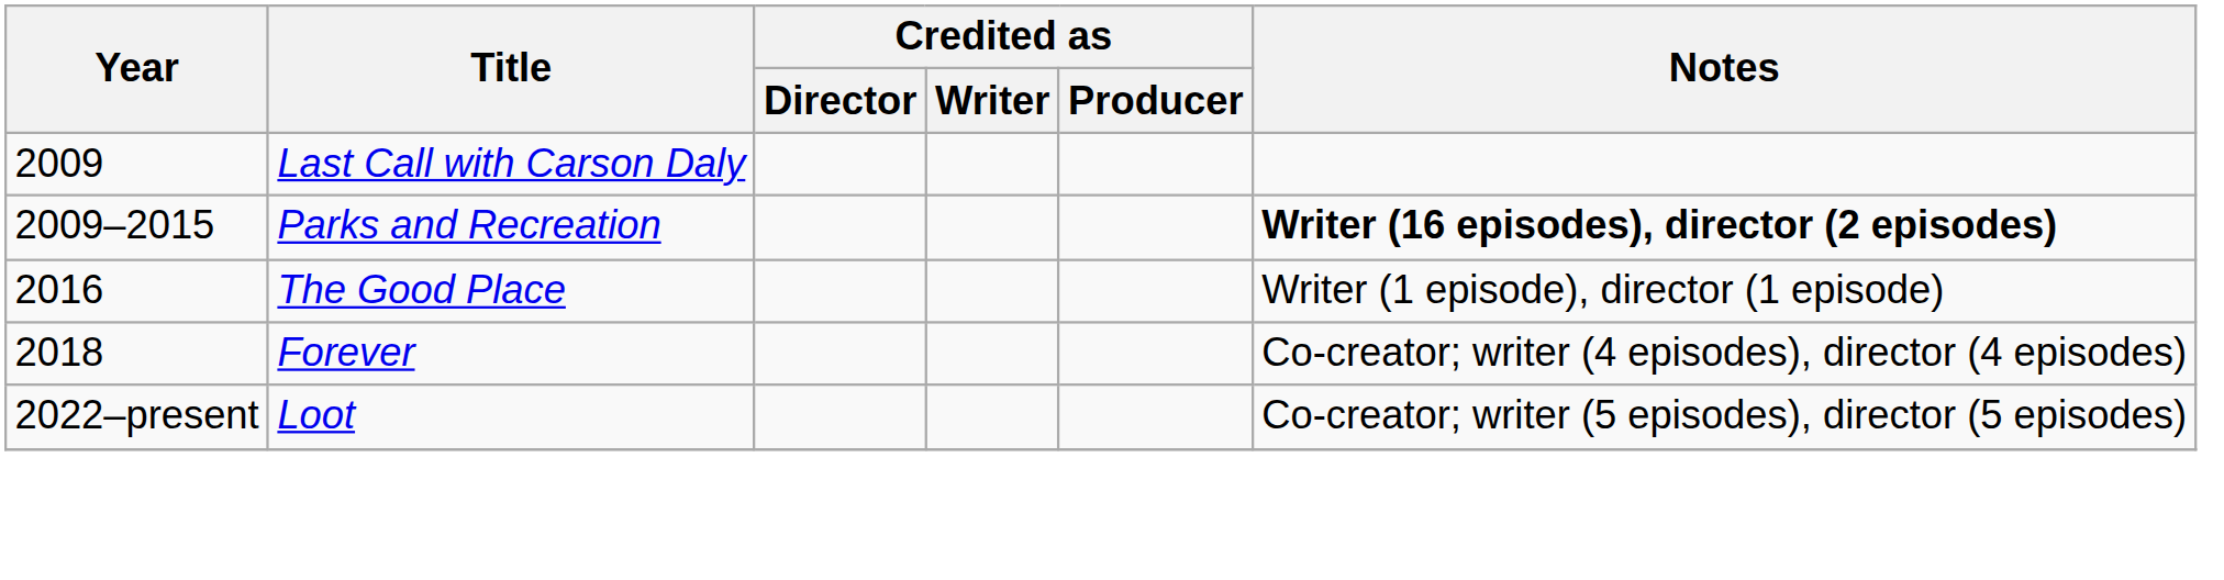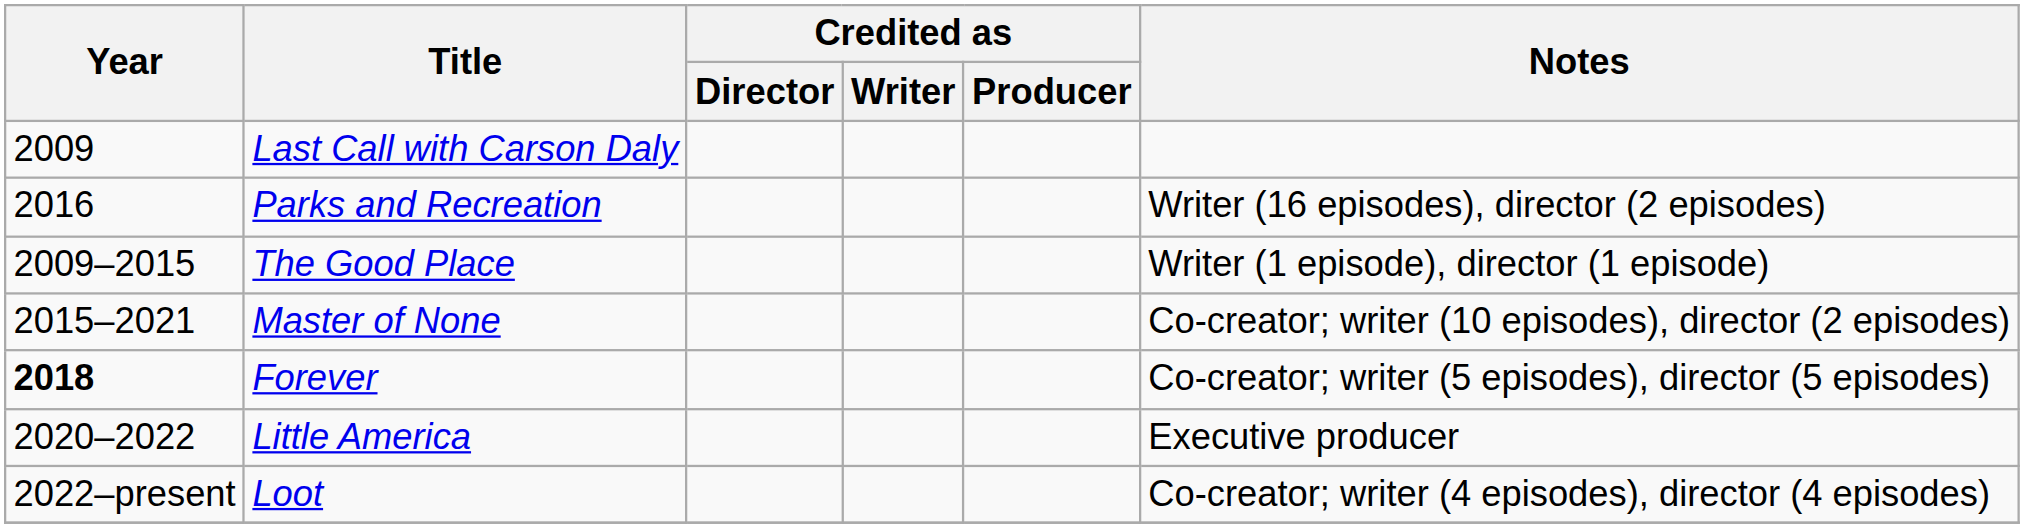Parks and Recreation | Year: 2009–2015 -> 2016
Parks and Recreation | Notes: bold -> normal
The Good Place | Year: 2016 -> 2009–2015
+ row: 2015–2021 | Master of None | Co-creator; writer (10 episodes), director (2 episodes)
Forever | Year: normal -> bold
Forever | Notes: Co-creator; writer (4 episodes), director (4 episodes) -> Co-creator; writer (5 episodes), director (5 episodes)
+ row: 2020–2022 | Little America | Executive producer
Loot | Notes: Co-creator; writer (5 episodes), director (5 episodes) -> Co-creator; writer (4 episodes), director (4 episodes)
